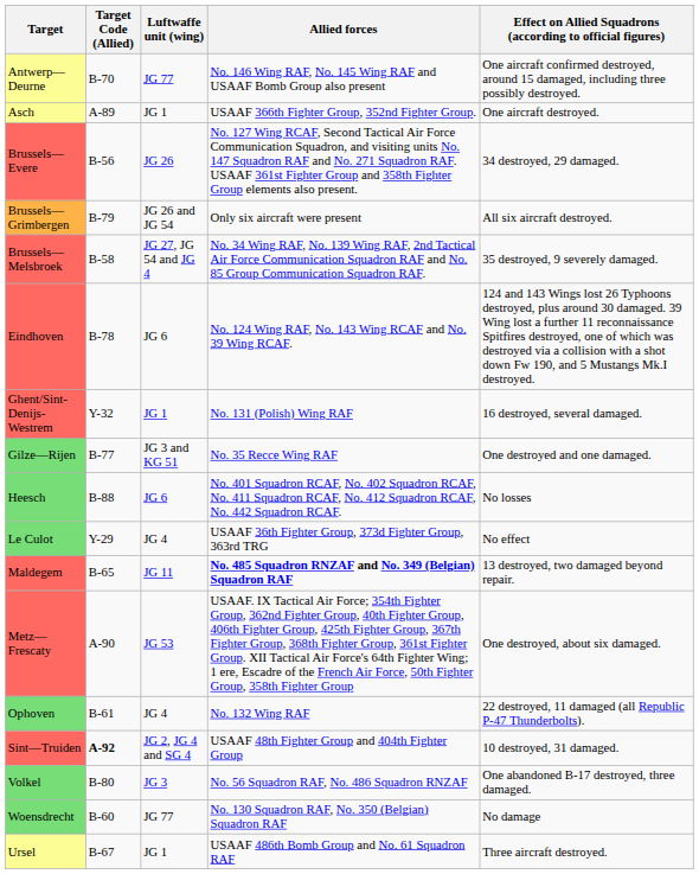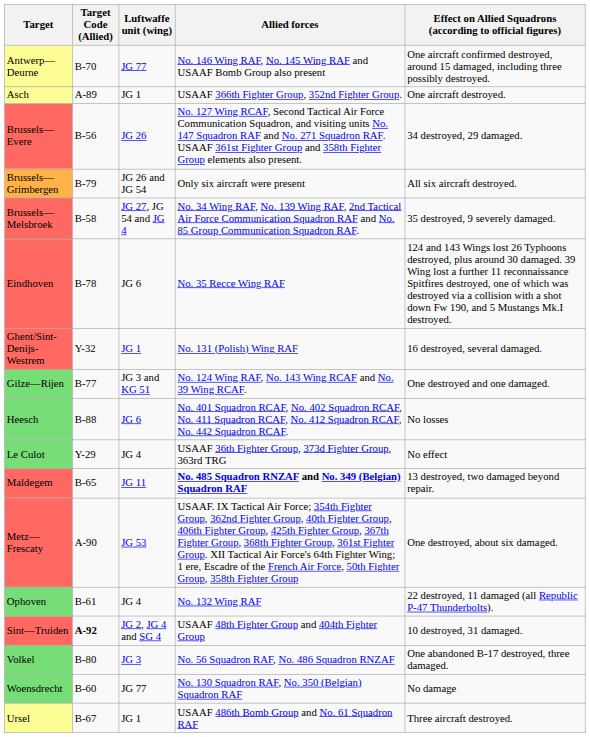Eindhoven | Allied forces: No. 124 Wing RAF, No. 143 Wing RCAF and No. 39 Wing RCAF. -> No. 35 Recce Wing RAF
Gilze—Rijen | Allied forces: No. 35 Recce Wing RAF -> No. 124 Wing RAF, No. 143 Wing RCAF and No. 39 Wing RCAF.
